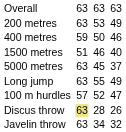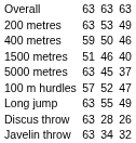rows swapped: 100 m hurdles <-> Long jump
Discus throw | column 3: khaki background -> no background
